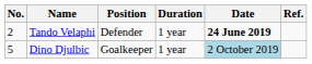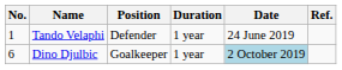Tando Velaphi | No.: 2 -> 1
Tando Velaphi | Date: bold -> normal
Dino Djulbic | No.: 5 -> 6
